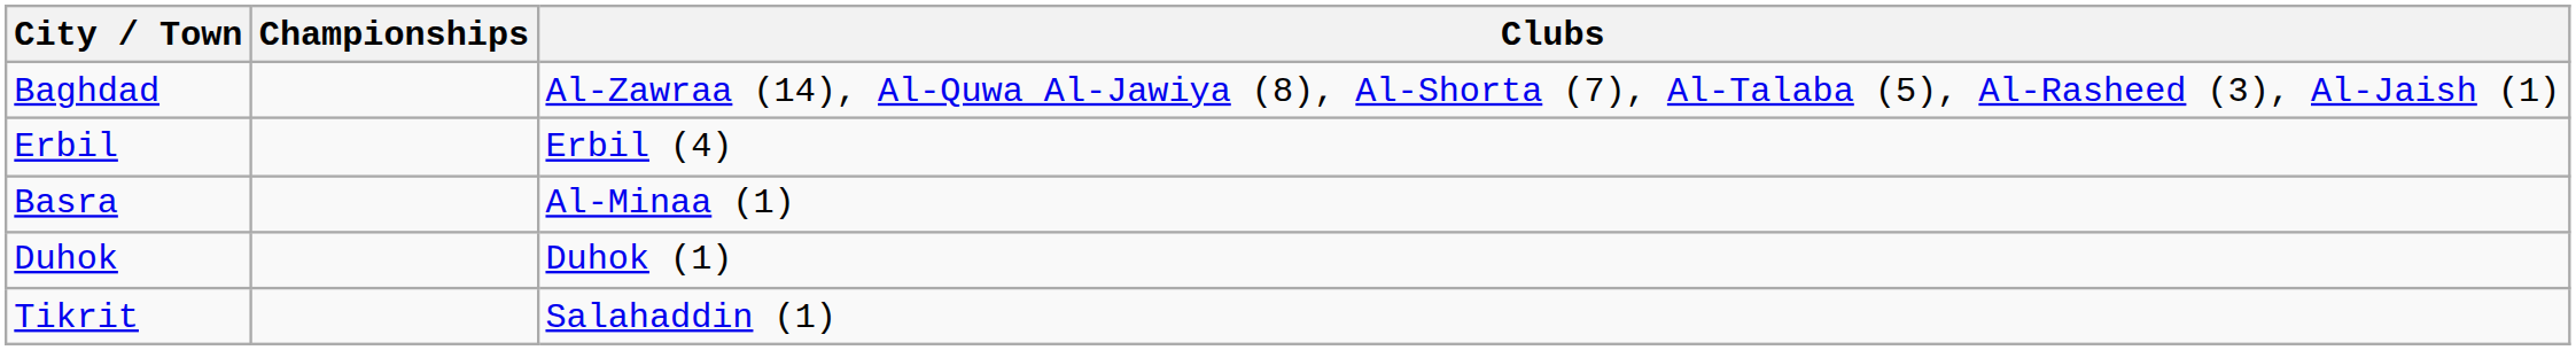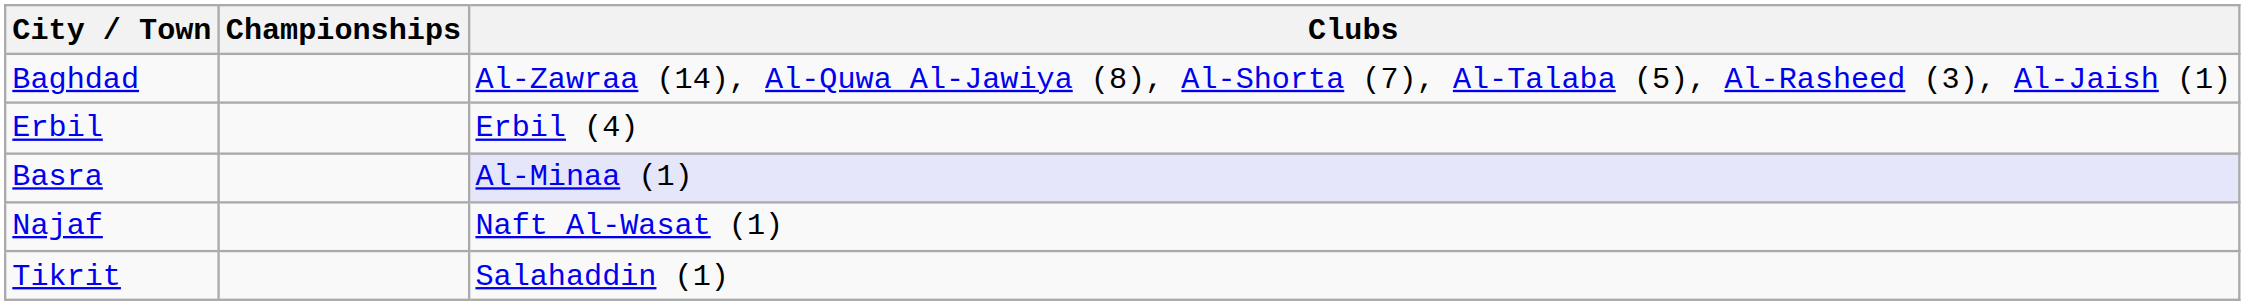Basra | Clubs: no background -> lavender background
- row: Duhok | Duhok (1)
+ row: Najaf | Naft Al-Wasat (1)
